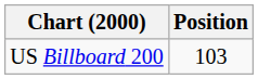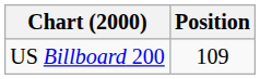US Billboard 200 | Position: 103 -> 109
